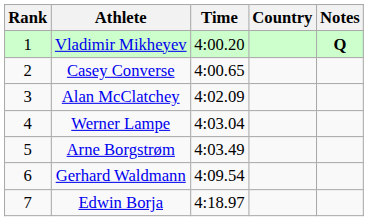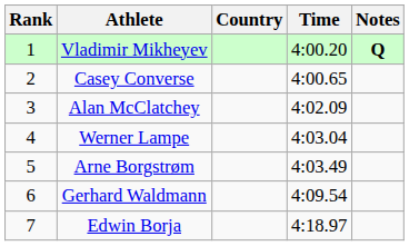columns swapped: Country <-> Time
